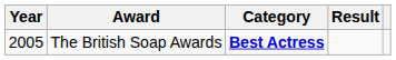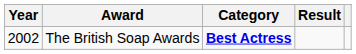The British Soap Awards | Year: 2005 -> 2002
